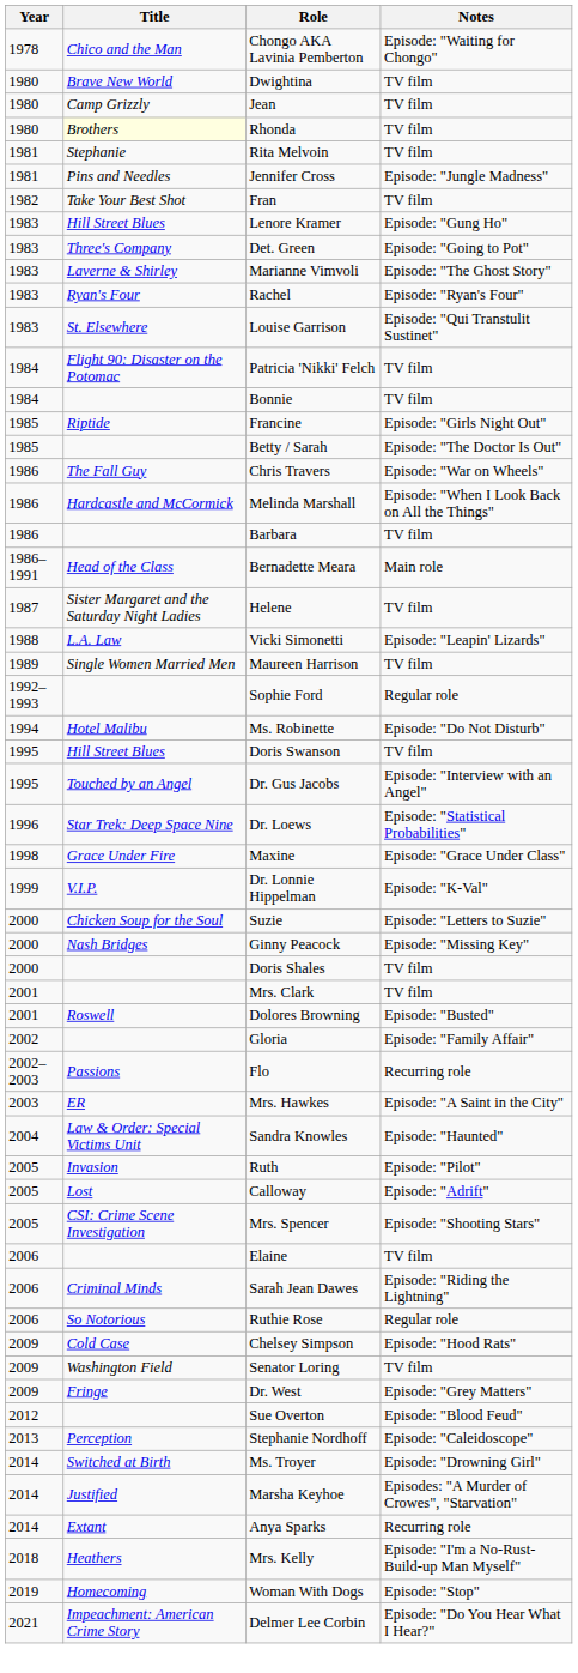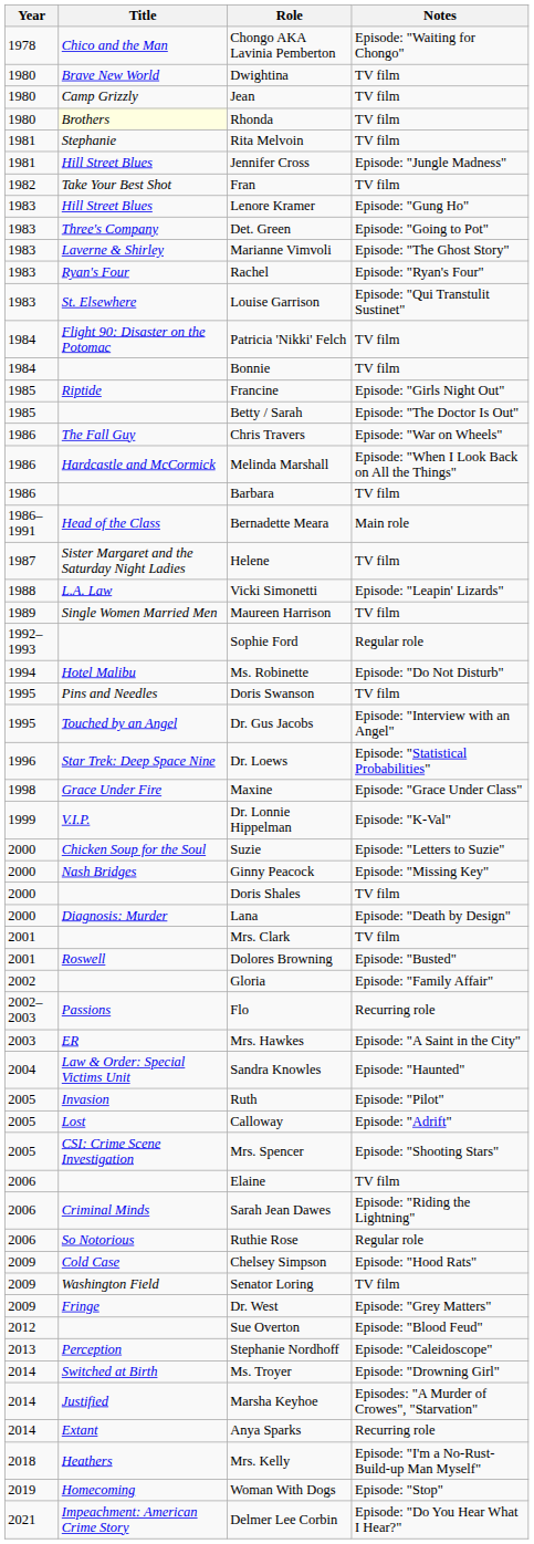Jennifer Cross | Title: Pins and Needles -> Hill Street Blues
Doris Swanson | Title: Hill Street Blues -> Pins and Needles
+ row: 2000 | Diagnosis: Murder | Lana | Episode: "Death by Design"
